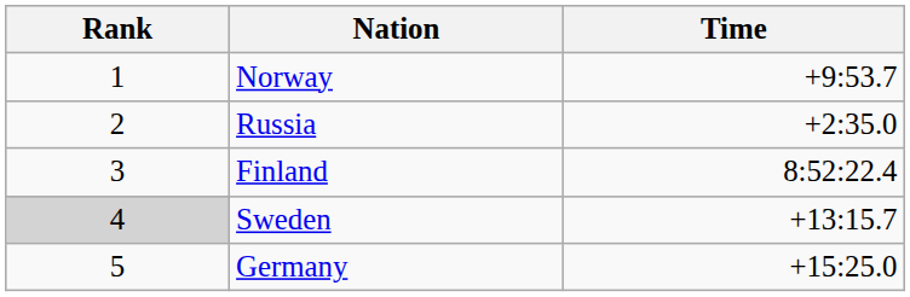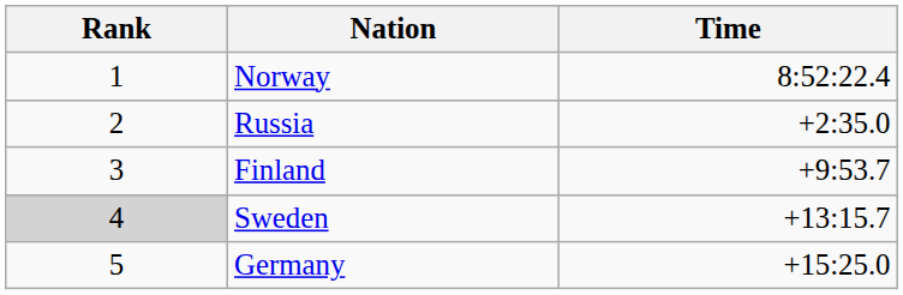Norway | Time: +9:53.7 -> 8:52:22.4
Finland | Time: 8:52:22.4 -> +9:53.7
